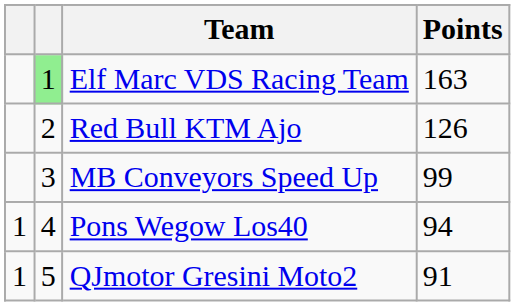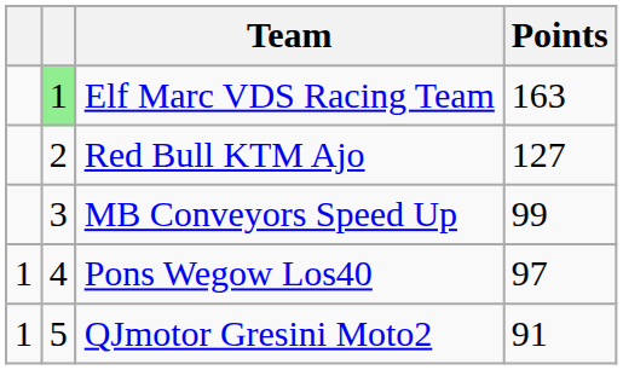Red Bull KTM Ajo | Points: 126 -> 127
Pons Wegow Los40 | Points: 94 -> 97
